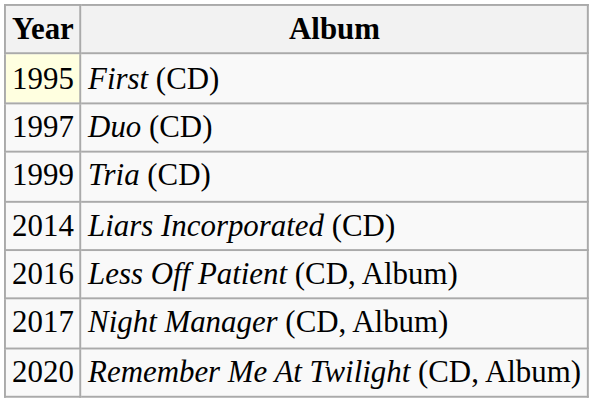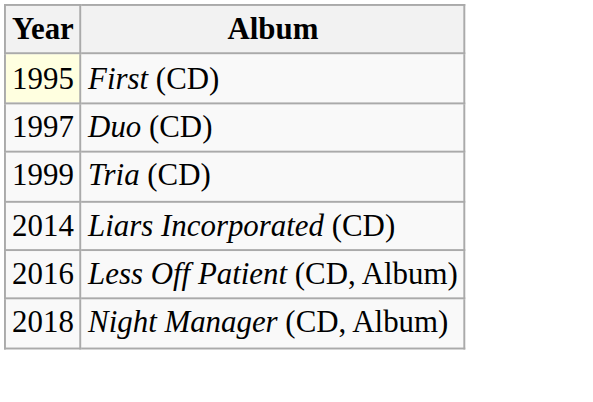Night Manager (CD, Album) | Year: 2017 -> 2018
- row: 2020 | Remember Me At Twilight (CD, Album)
